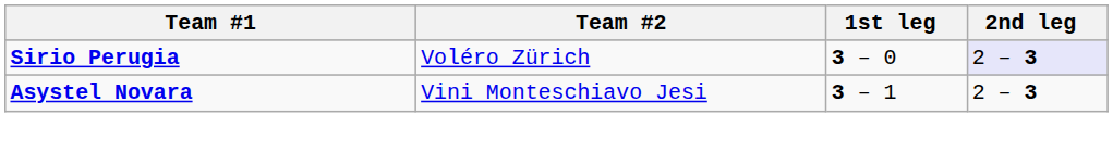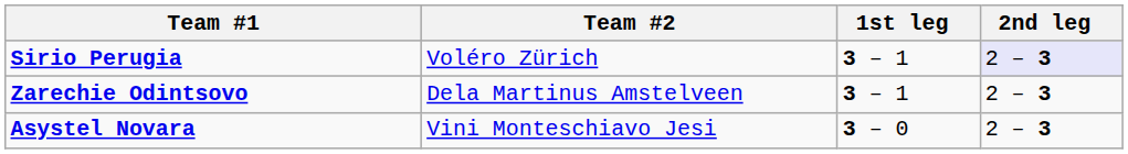Sirio Perugia | 1st leg: 3 – 0 -> 3 – 1
+ row: Zarechie Odintsovo | Dela Martinus Amstelveen | 3 – 1 | 2 – 3
Asystel Novara | 1st leg: 3 – 1 -> 3 – 0
